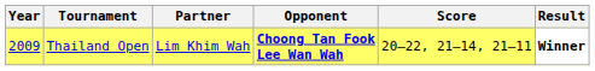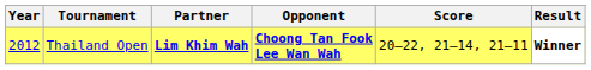Thailand Open | Year: 2009 -> 2012
Thailand Open | Partner: normal -> bold
